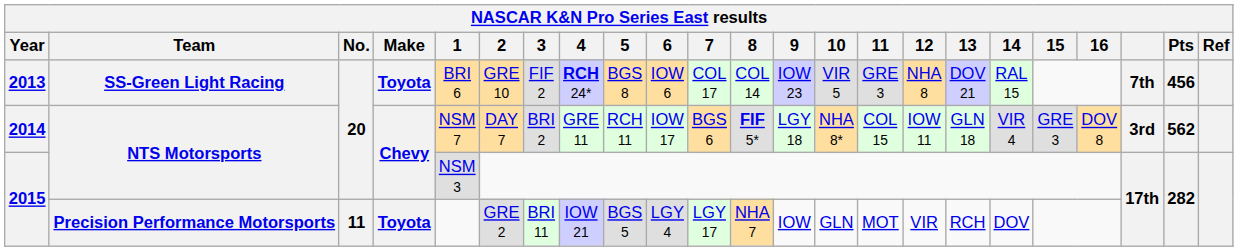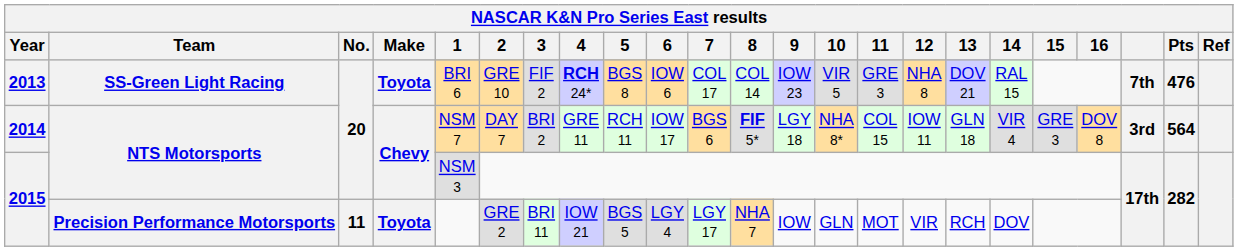2013 | Pts: 456 -> 476
2014 | Pts: 562 -> 564
